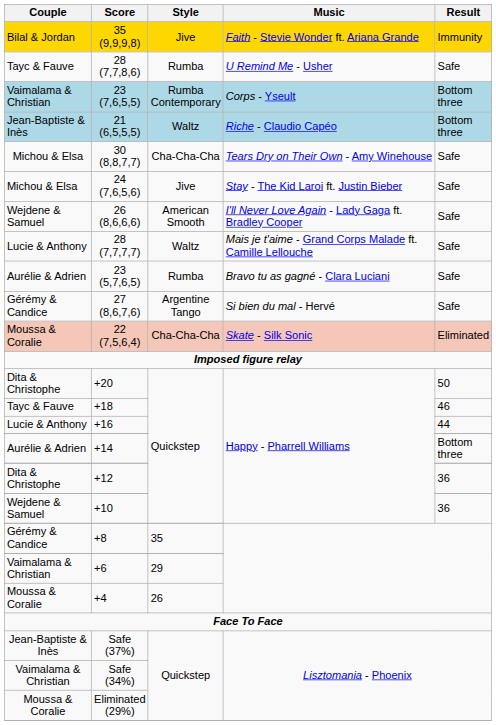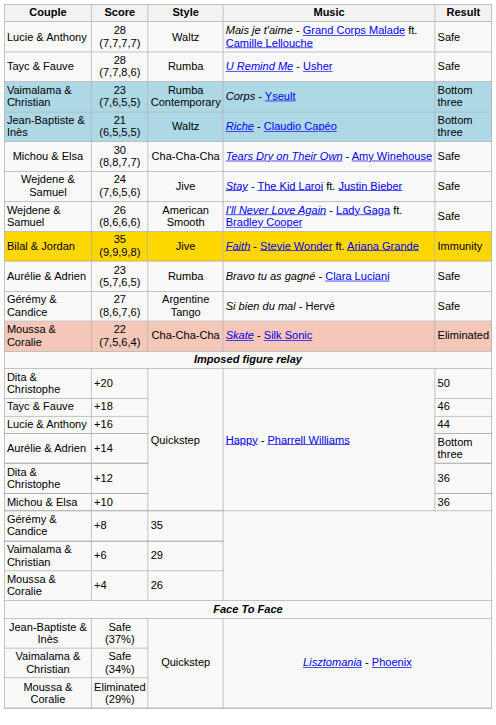rows swapped: 28 (7,7,7,7) <-> 35 (9,9,9,8)
24 (7,6,5,6) | Couple: Michou & Elsa -> Wejdene & Samuel
+10 | Couple: Wejdene & Samuel -> Michou & Elsa
